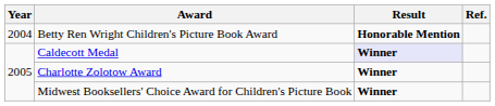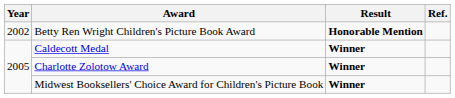Betty Ren Wright Children's Picture Book Award | Year: 2004 -> 2002
Caldecott Medal | Result: lavender background -> no background
